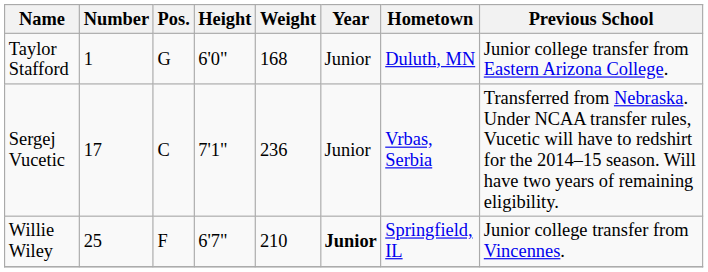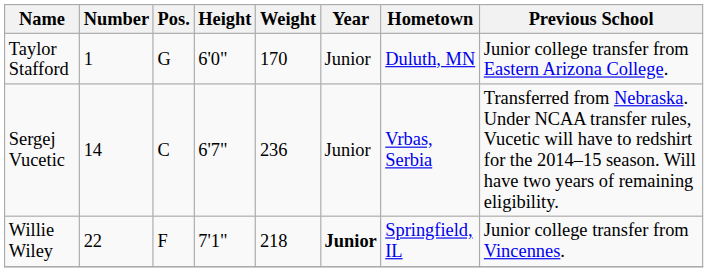Taylor Stafford | Weight: 168 -> 170
Sergej Vucetic | Number: 17 -> 14
Sergej Vucetic | Height: 7'1" -> 6'7"
Willie Wiley | Number: 25 -> 22
Willie Wiley | Height: 6'7" -> 7'1"
Willie Wiley | Weight: 210 -> 218
